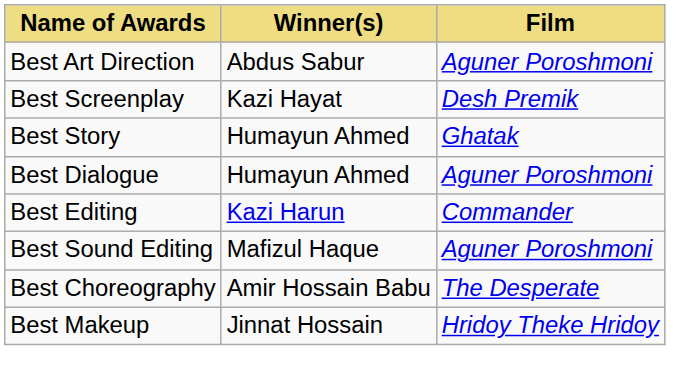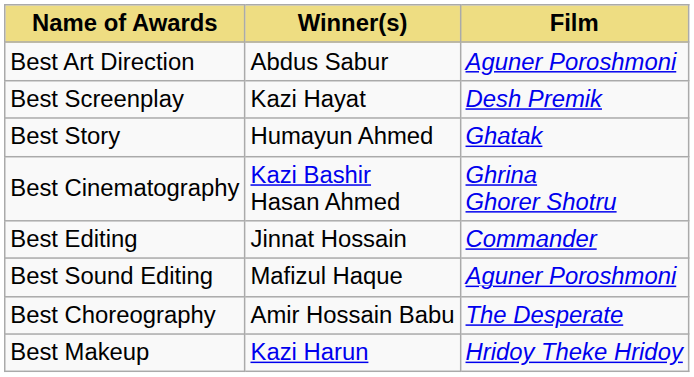+ row: Best Cinematography | Kazi Bashir Hasan Ahmed | Ghrina Ghorer Shotru
- row: Best Dialogue | Humayun Ahmed | Aguner Poroshmoni
Best Editing | Winner(s): Kazi Harun -> Jinnat Hossain
Best Makeup | Winner(s): Jinnat Hossain -> Kazi Harun
